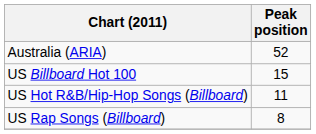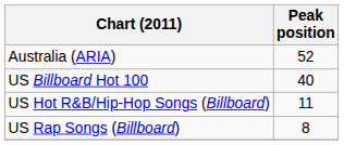US Billboard Hot 100 | Peak position: 15 -> 40
